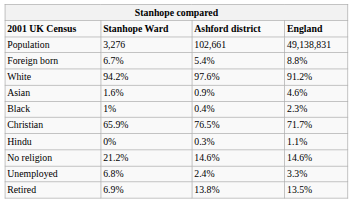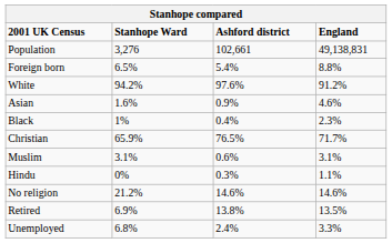Foreign born | Stanhope Ward: 6.7% -> 6.5%
+ row: Muslim | 3.1% | 0.6% | 3.1%
rows swapped: Unemployed <-> Retired
